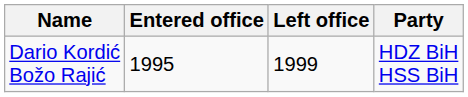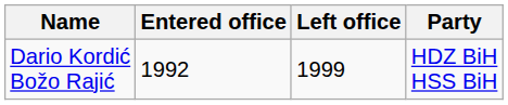Dario Kordić Božo Rajić | Entered office: 1995 -> 1992
